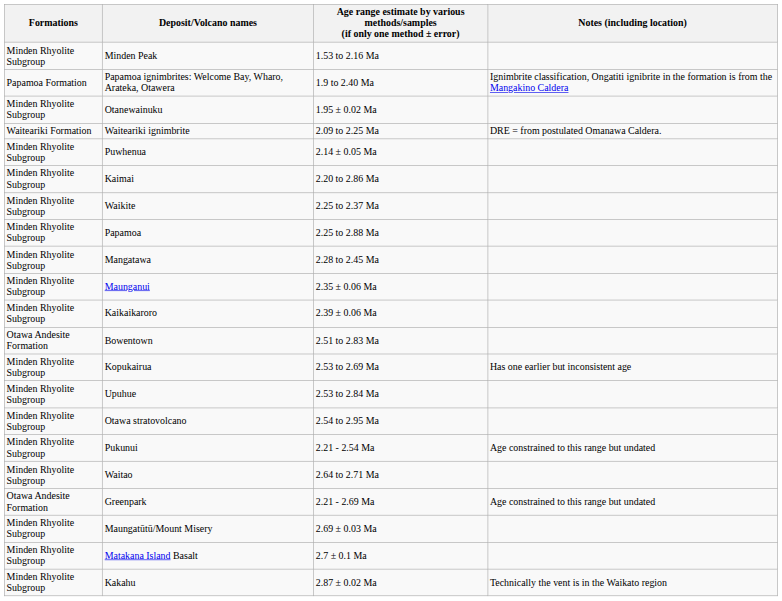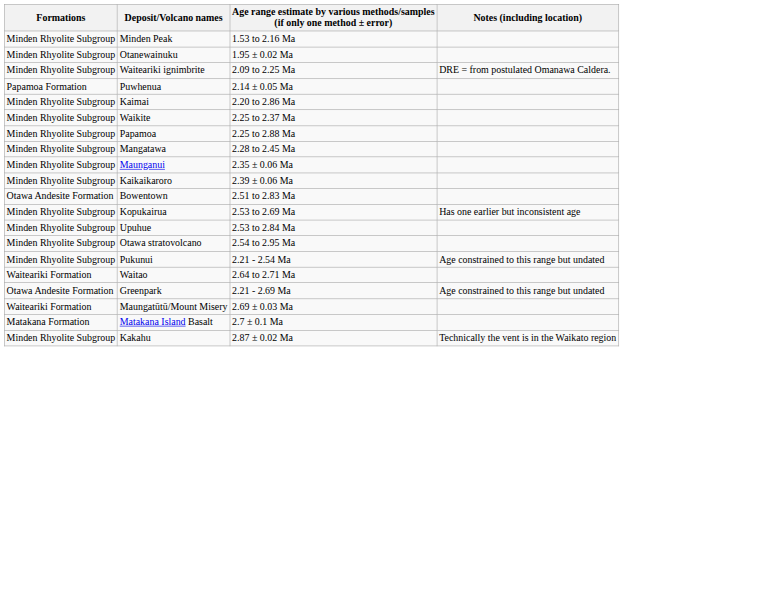- row: Papamoa Formation | Papamoa ignimbrites: Welcome Bay, Wharo, Arateka, Otawera | 1.9 to 2.40 Ma | Ignimbrite classification, Ongatiti ignibrite in the formation is from the Mangakino Caldera
Waiteariki ignimbrite | Formations: Waiteariki Formation -> Minden Rhyolite Subgroup
Puwhenua | Formations: Minden Rhyolite Subgroup -> Papamoa Formation
Waitao | Formations: Minden Rhyolite Subgroup -> Waiteariki Formation
Maungatūtū/Mount Misery | Formations: Minden Rhyolite Subgroup -> Waiteariki Formation
Matakana Island Basalt | Formations: Minden Rhyolite Subgroup -> Matakana Formation
